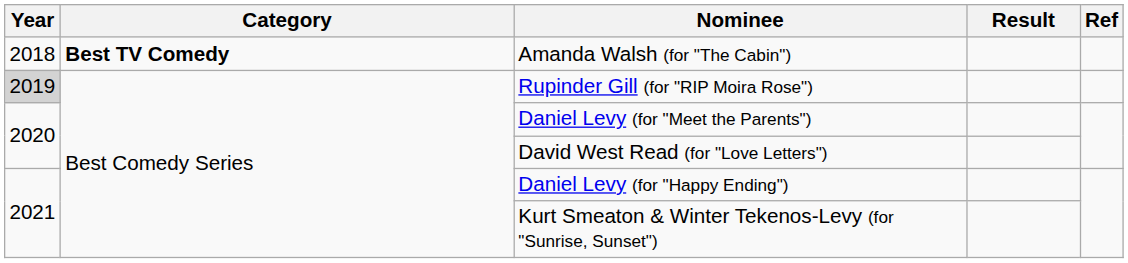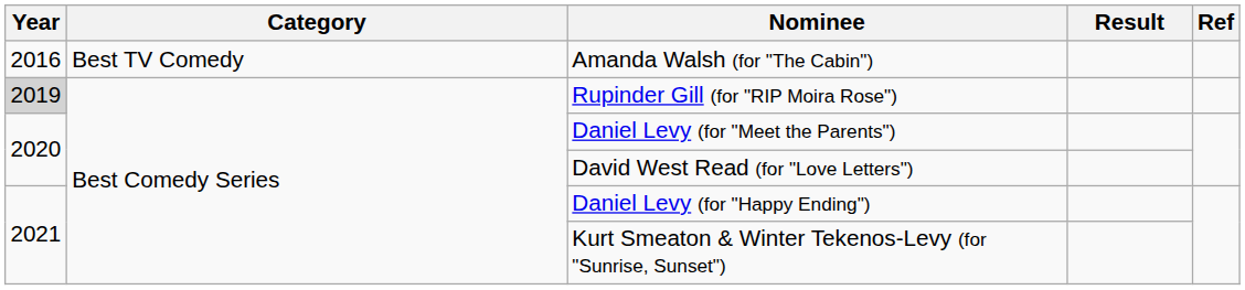Amanda Walsh (for "The Cabin") | Year: 2018 -> 2016
Amanda Walsh (for "The Cabin") | Category: bold -> normal
